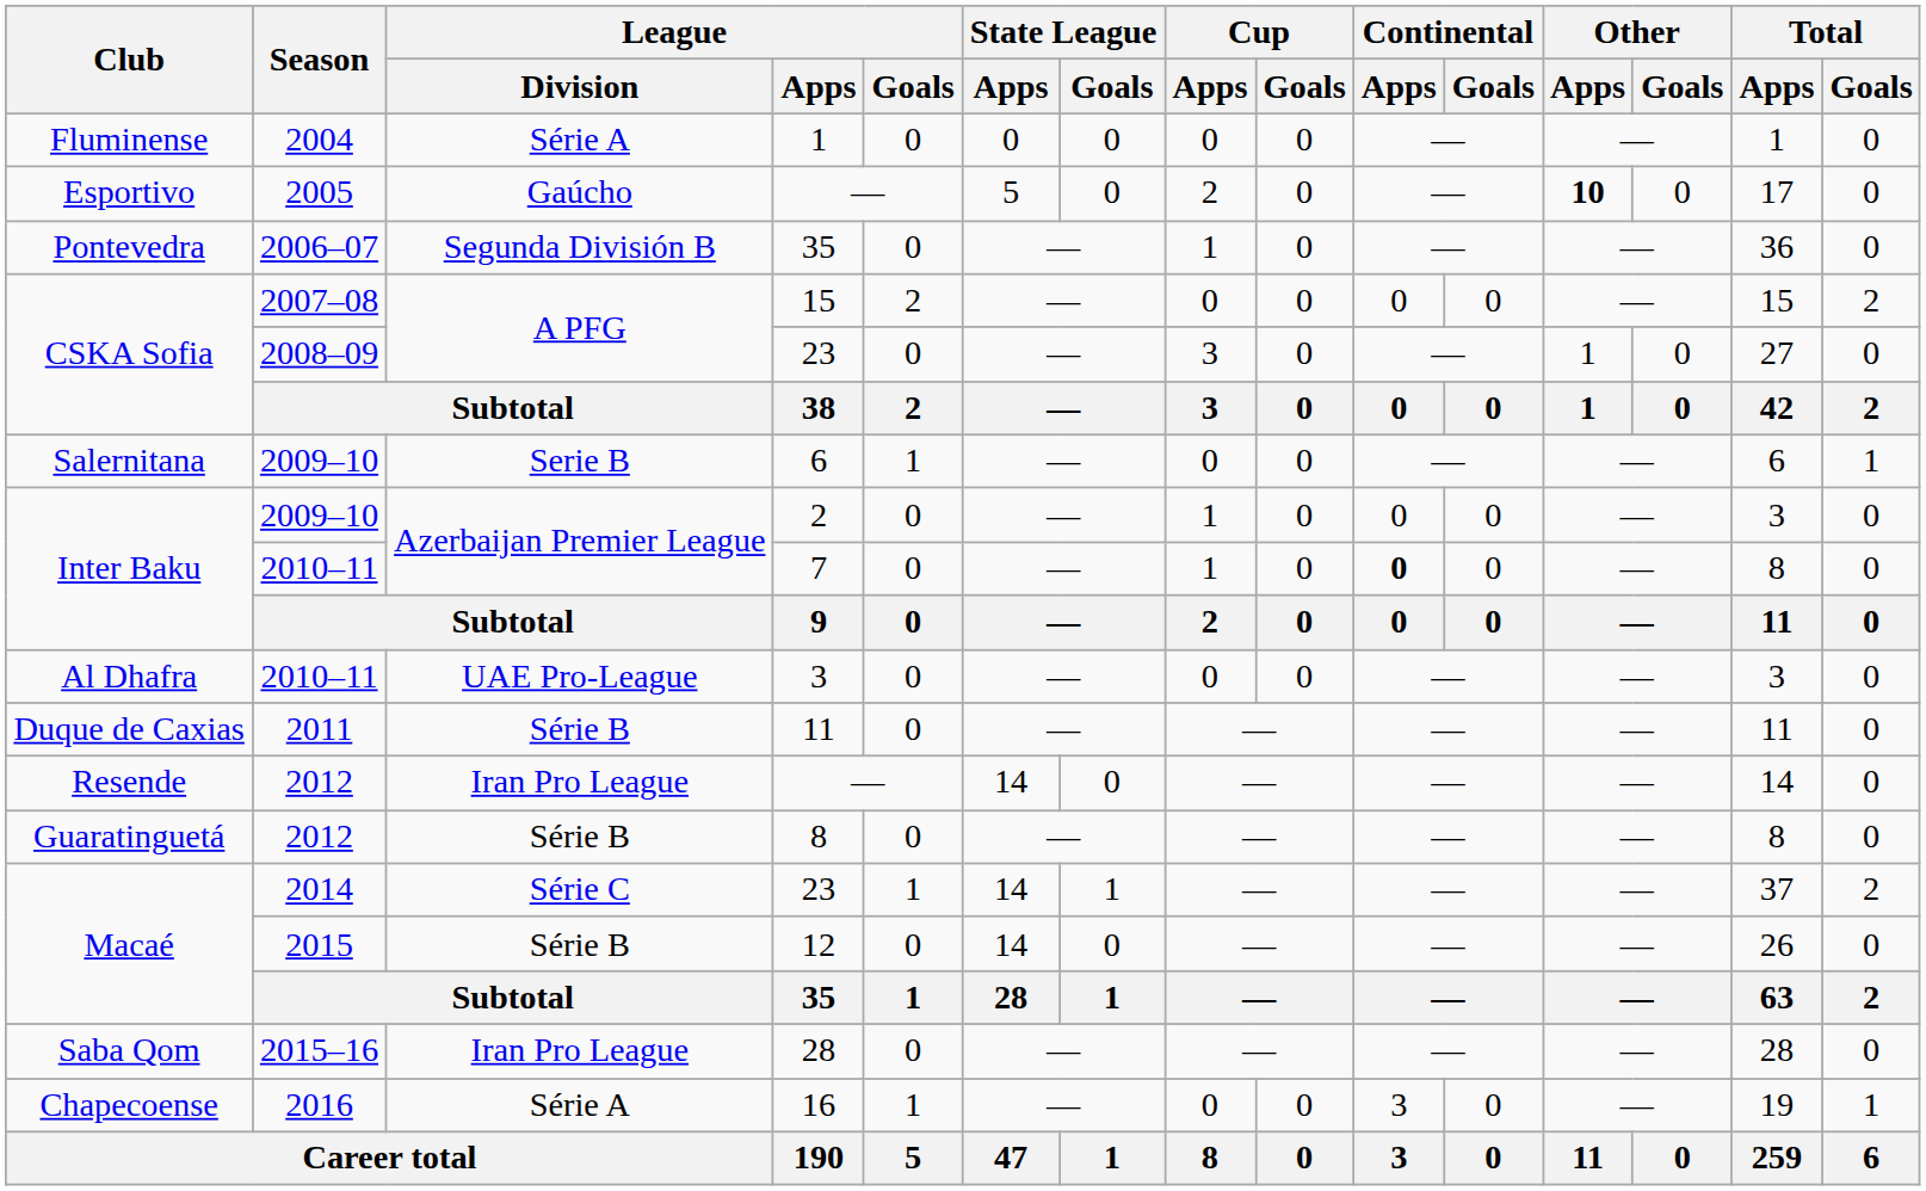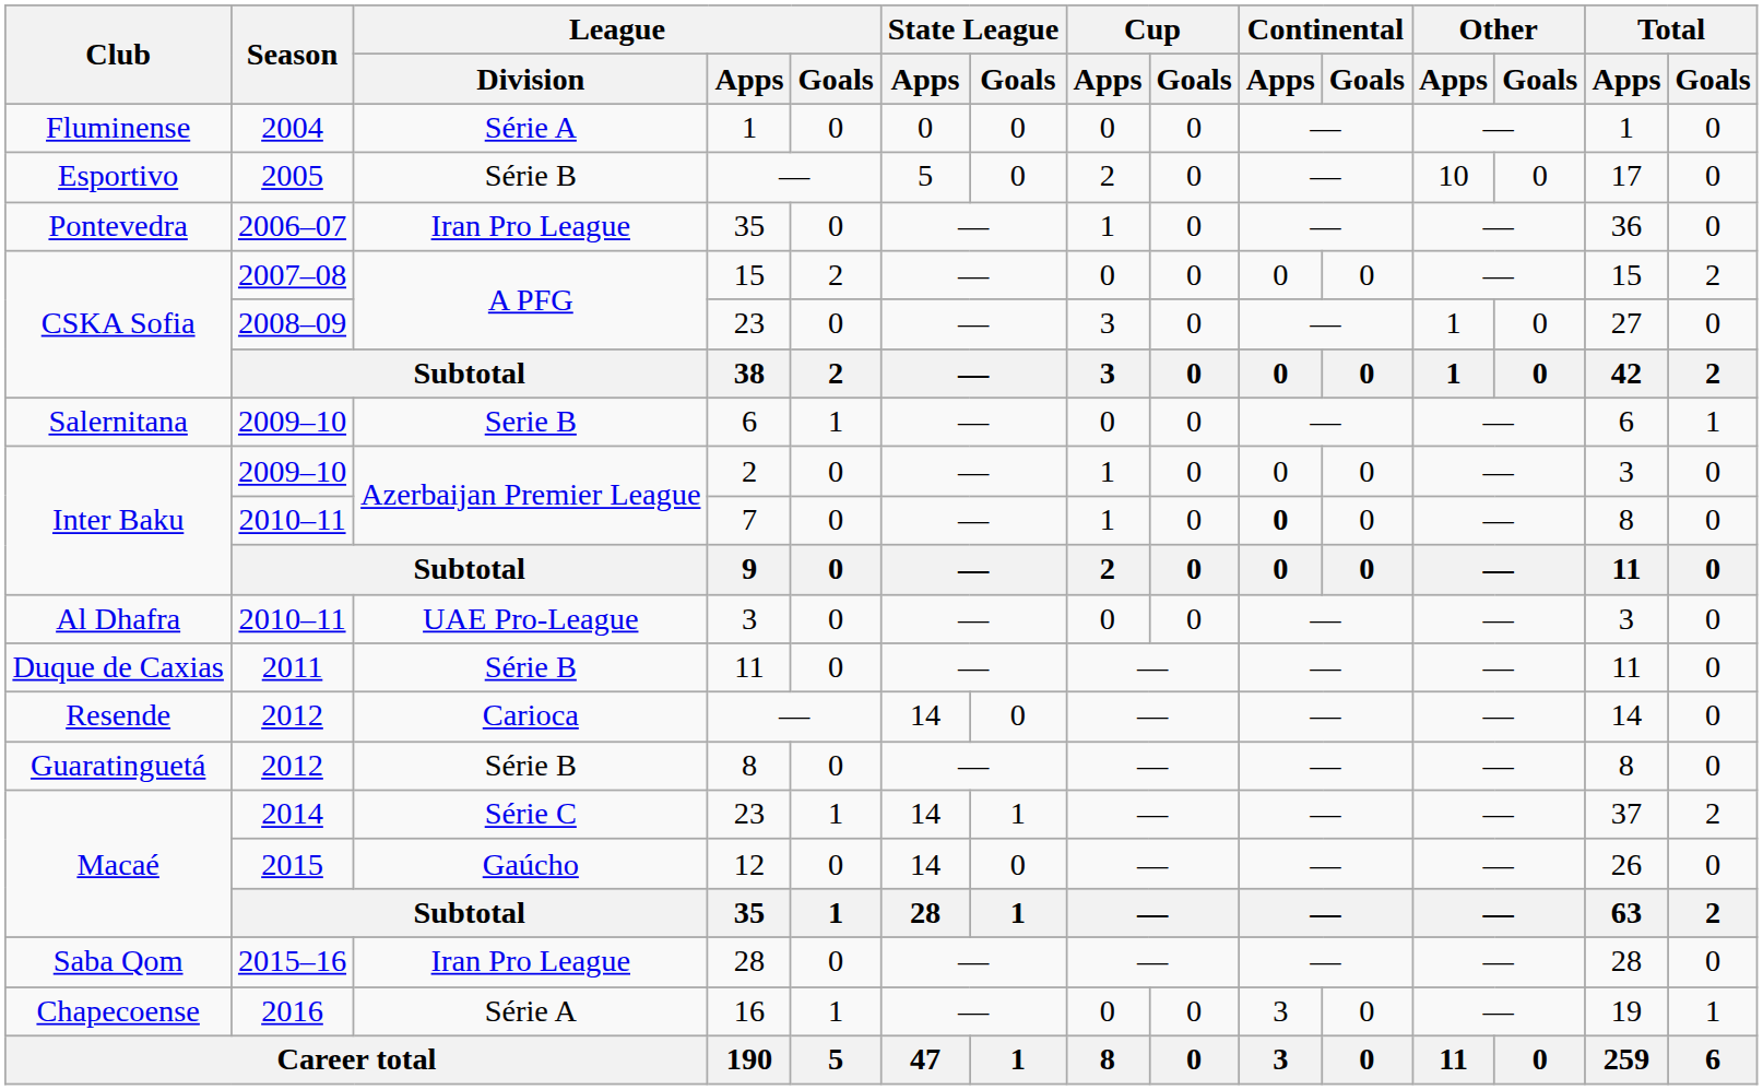Esportivo / — | League / Division: Gaúcho -> Série B
Esportivo / — | Other / Apps: bold -> normal
Pontevedra / 35 | League / Division: Segunda División B -> Iran Pro League
Resende / — | League / Division: Iran Pro League -> Carioca
12 | League / Division: Série B -> Gaúcho
